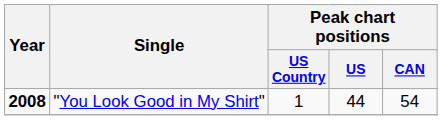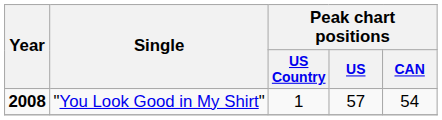"You Look Good in My Shirt" | Peak chart positions / US: 44 -> 57
